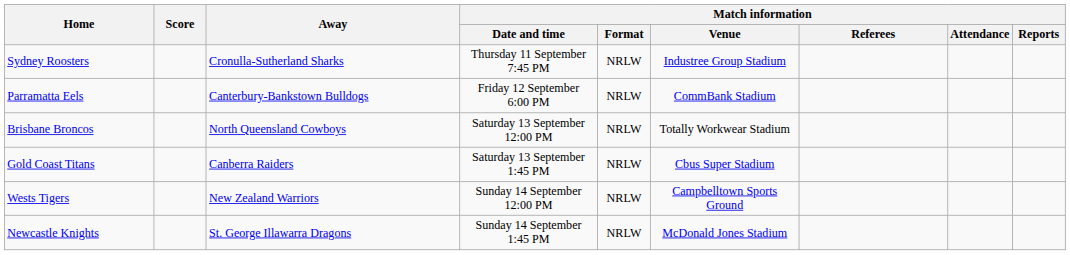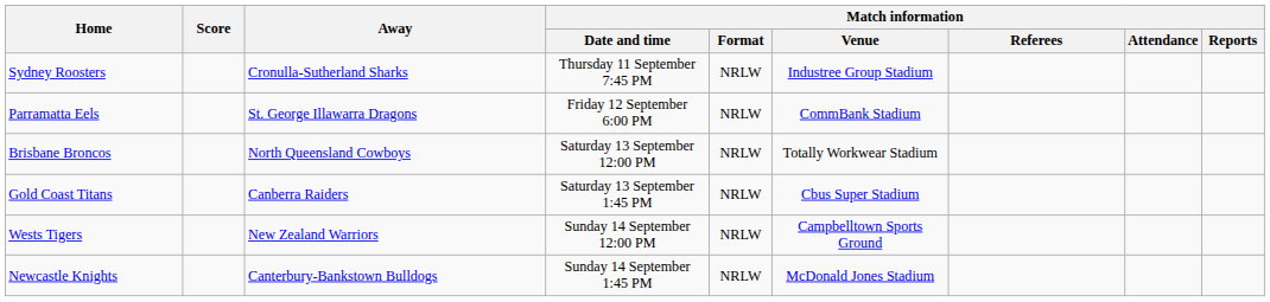Parramatta Eels | Away: Canterbury-Bankstown Bulldogs -> St. George Illawarra Dragons
Newcastle Knights | Away: St. George Illawarra Dragons -> Canterbury-Bankstown Bulldogs
